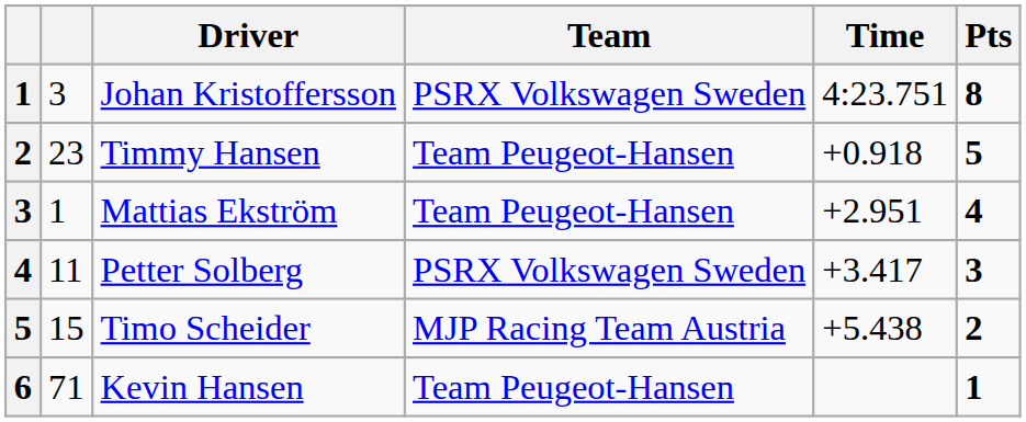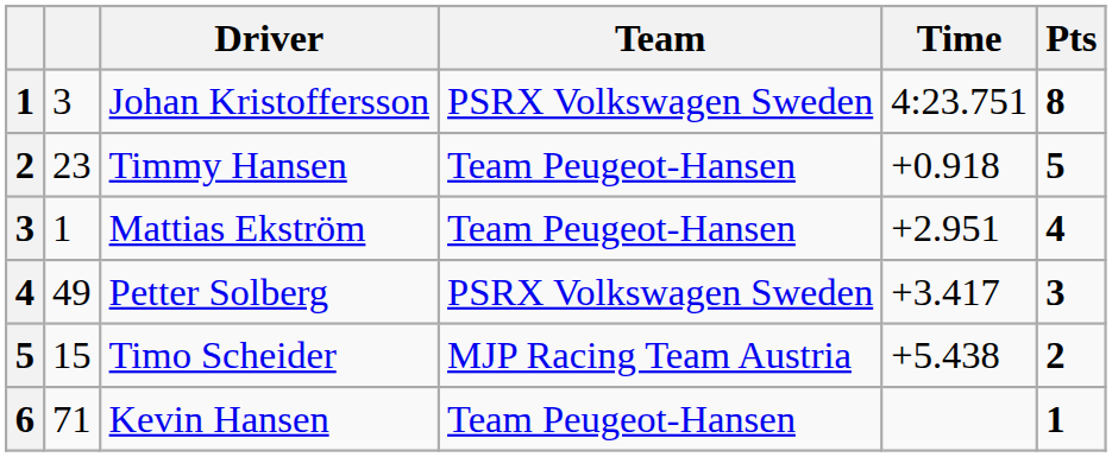Petter Solberg | column 2: 11 -> 49
